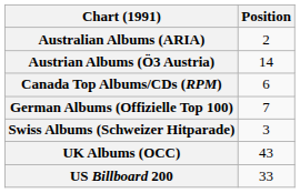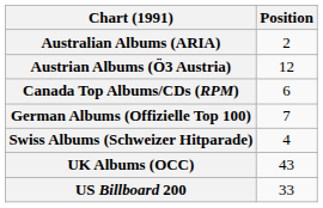Austrian Albums (Ö3 Austria) | Position: 14 -> 12
Swiss Albums (Schweizer Hitparade) | Position: 3 -> 4
